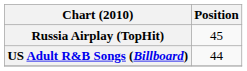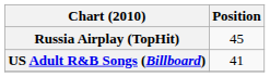US Adult R&B Songs (Billboard) | Position: 44 -> 41
